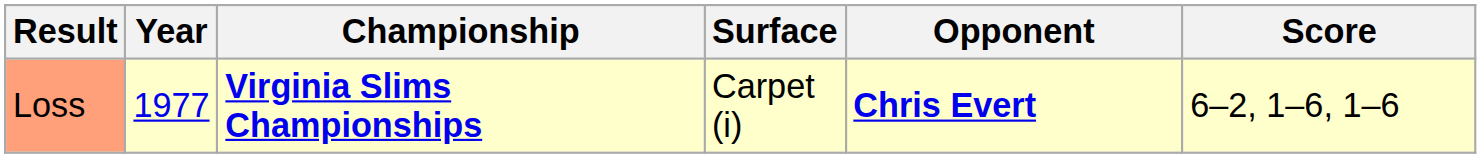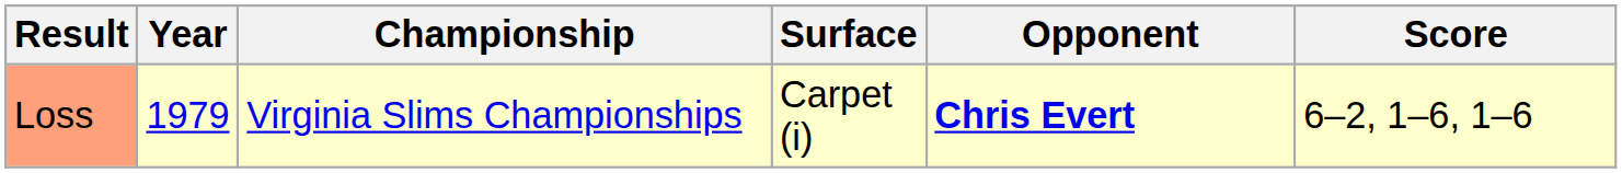Loss | Year: 1977 -> 1979
Loss | Championship: bold -> normal
